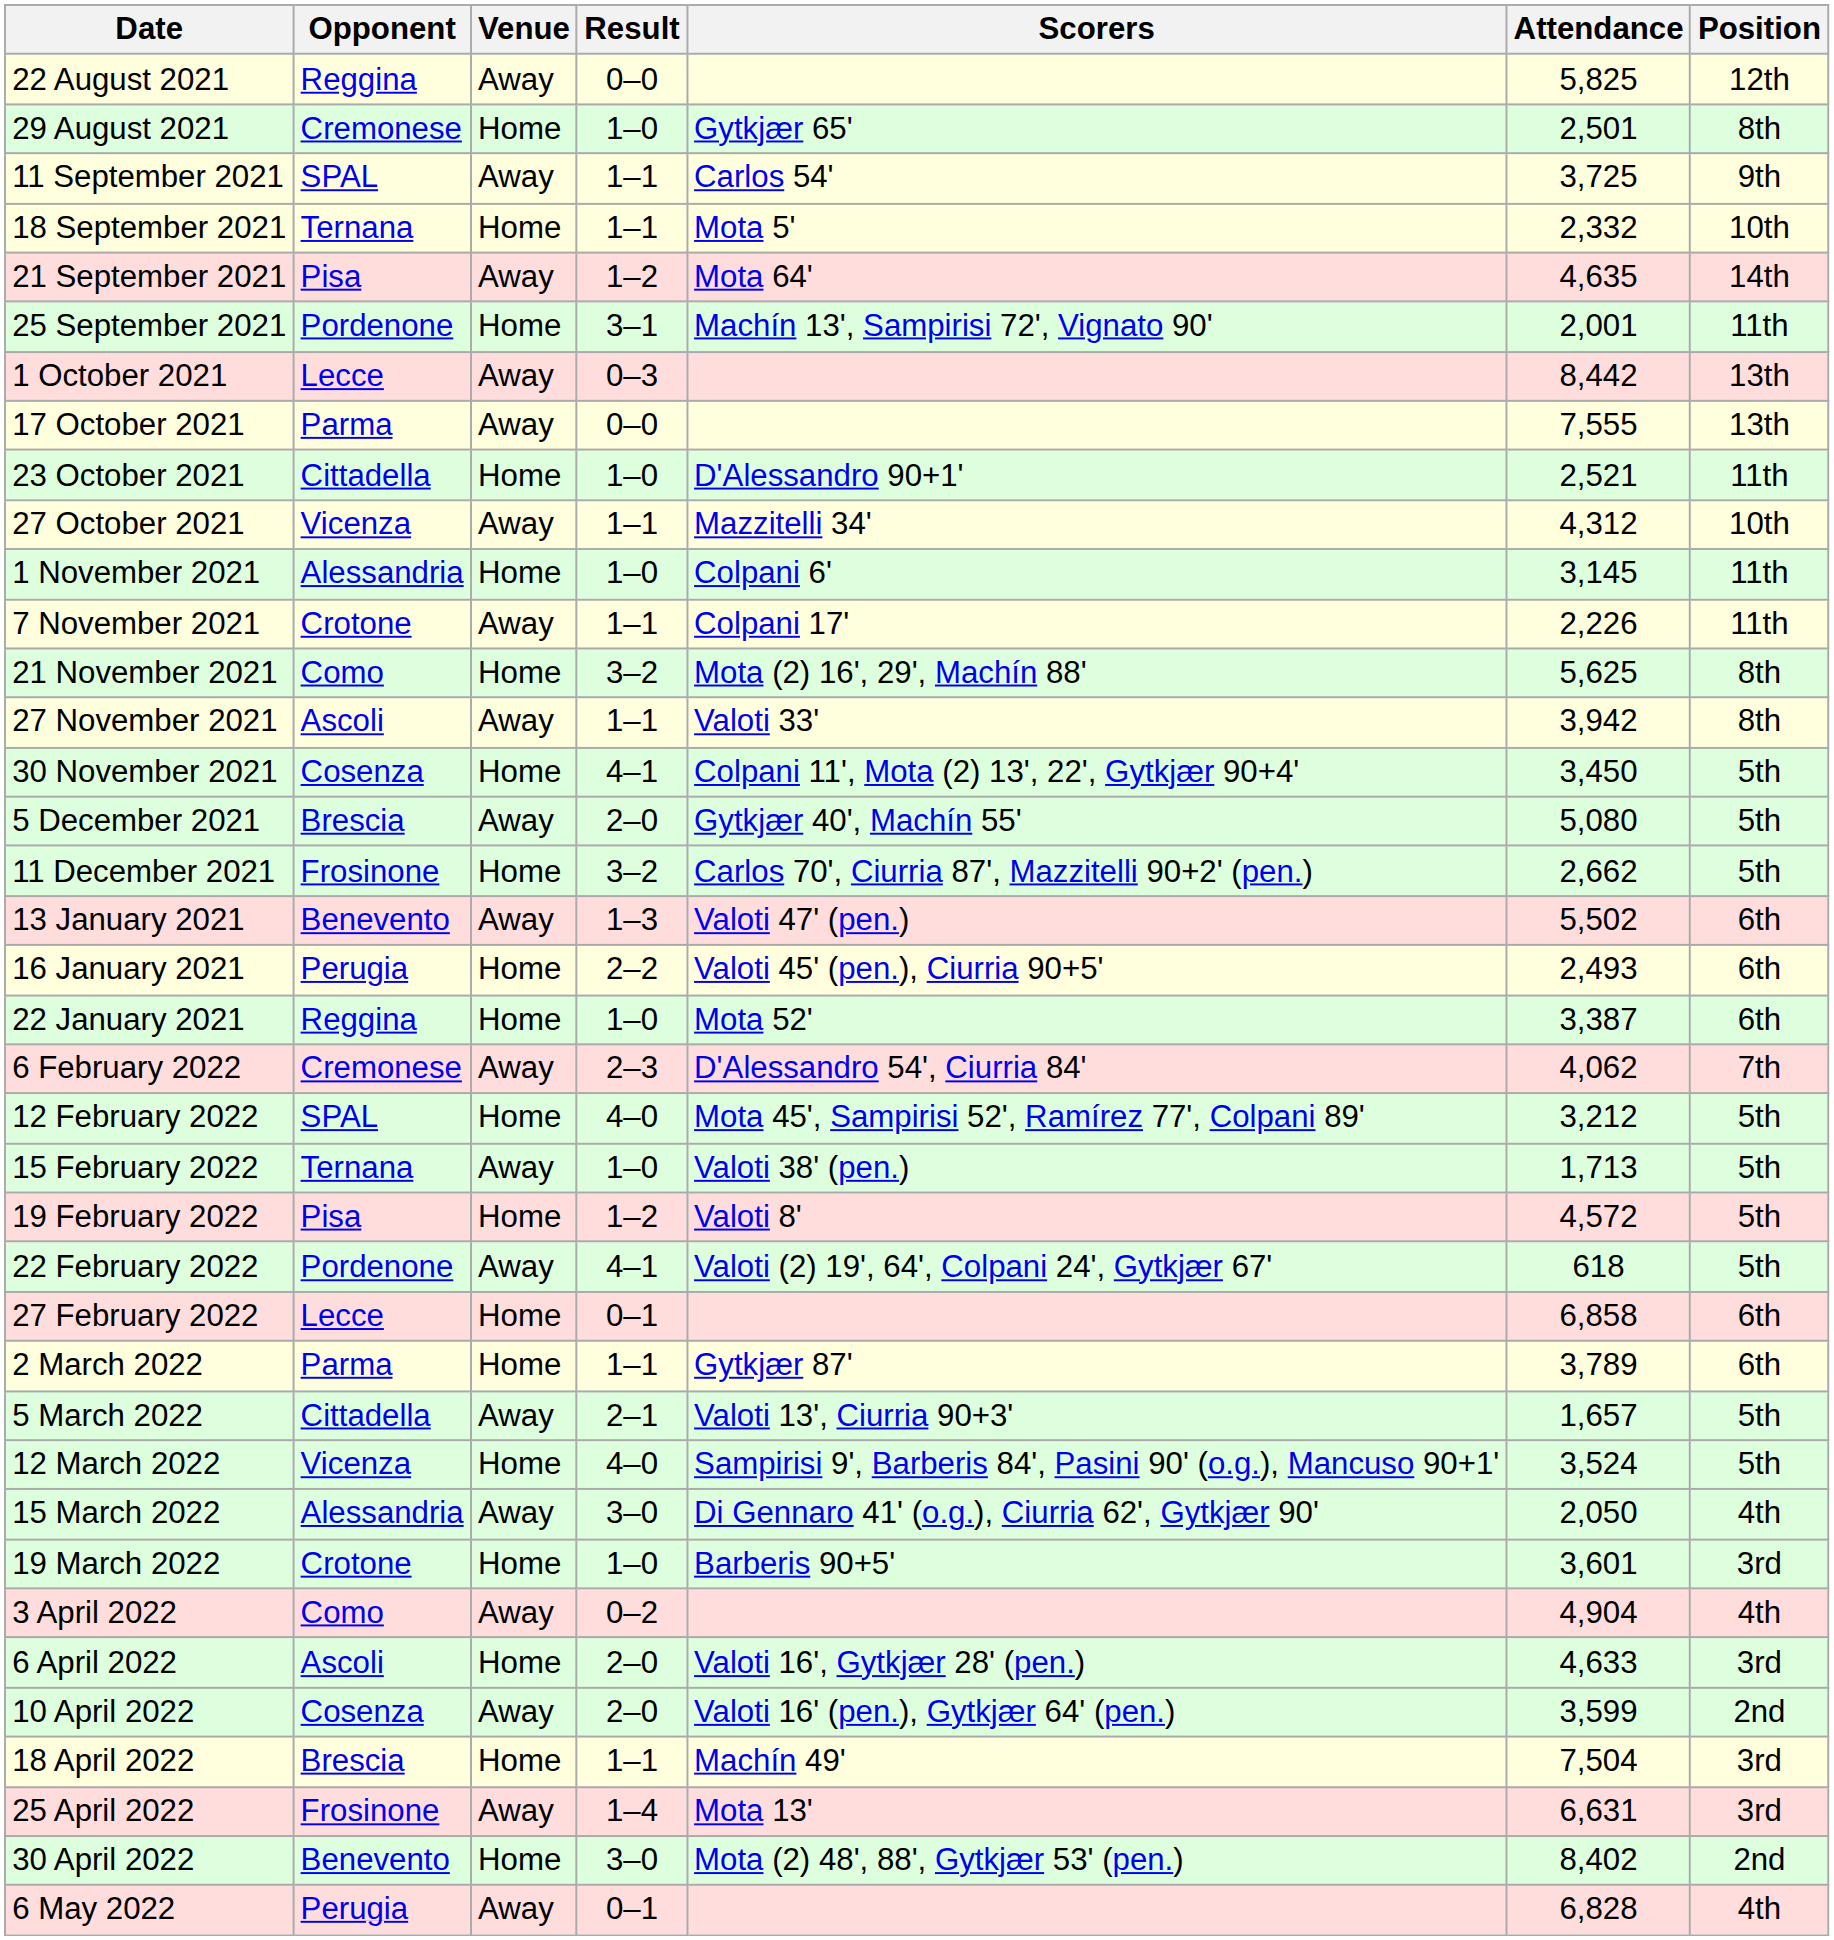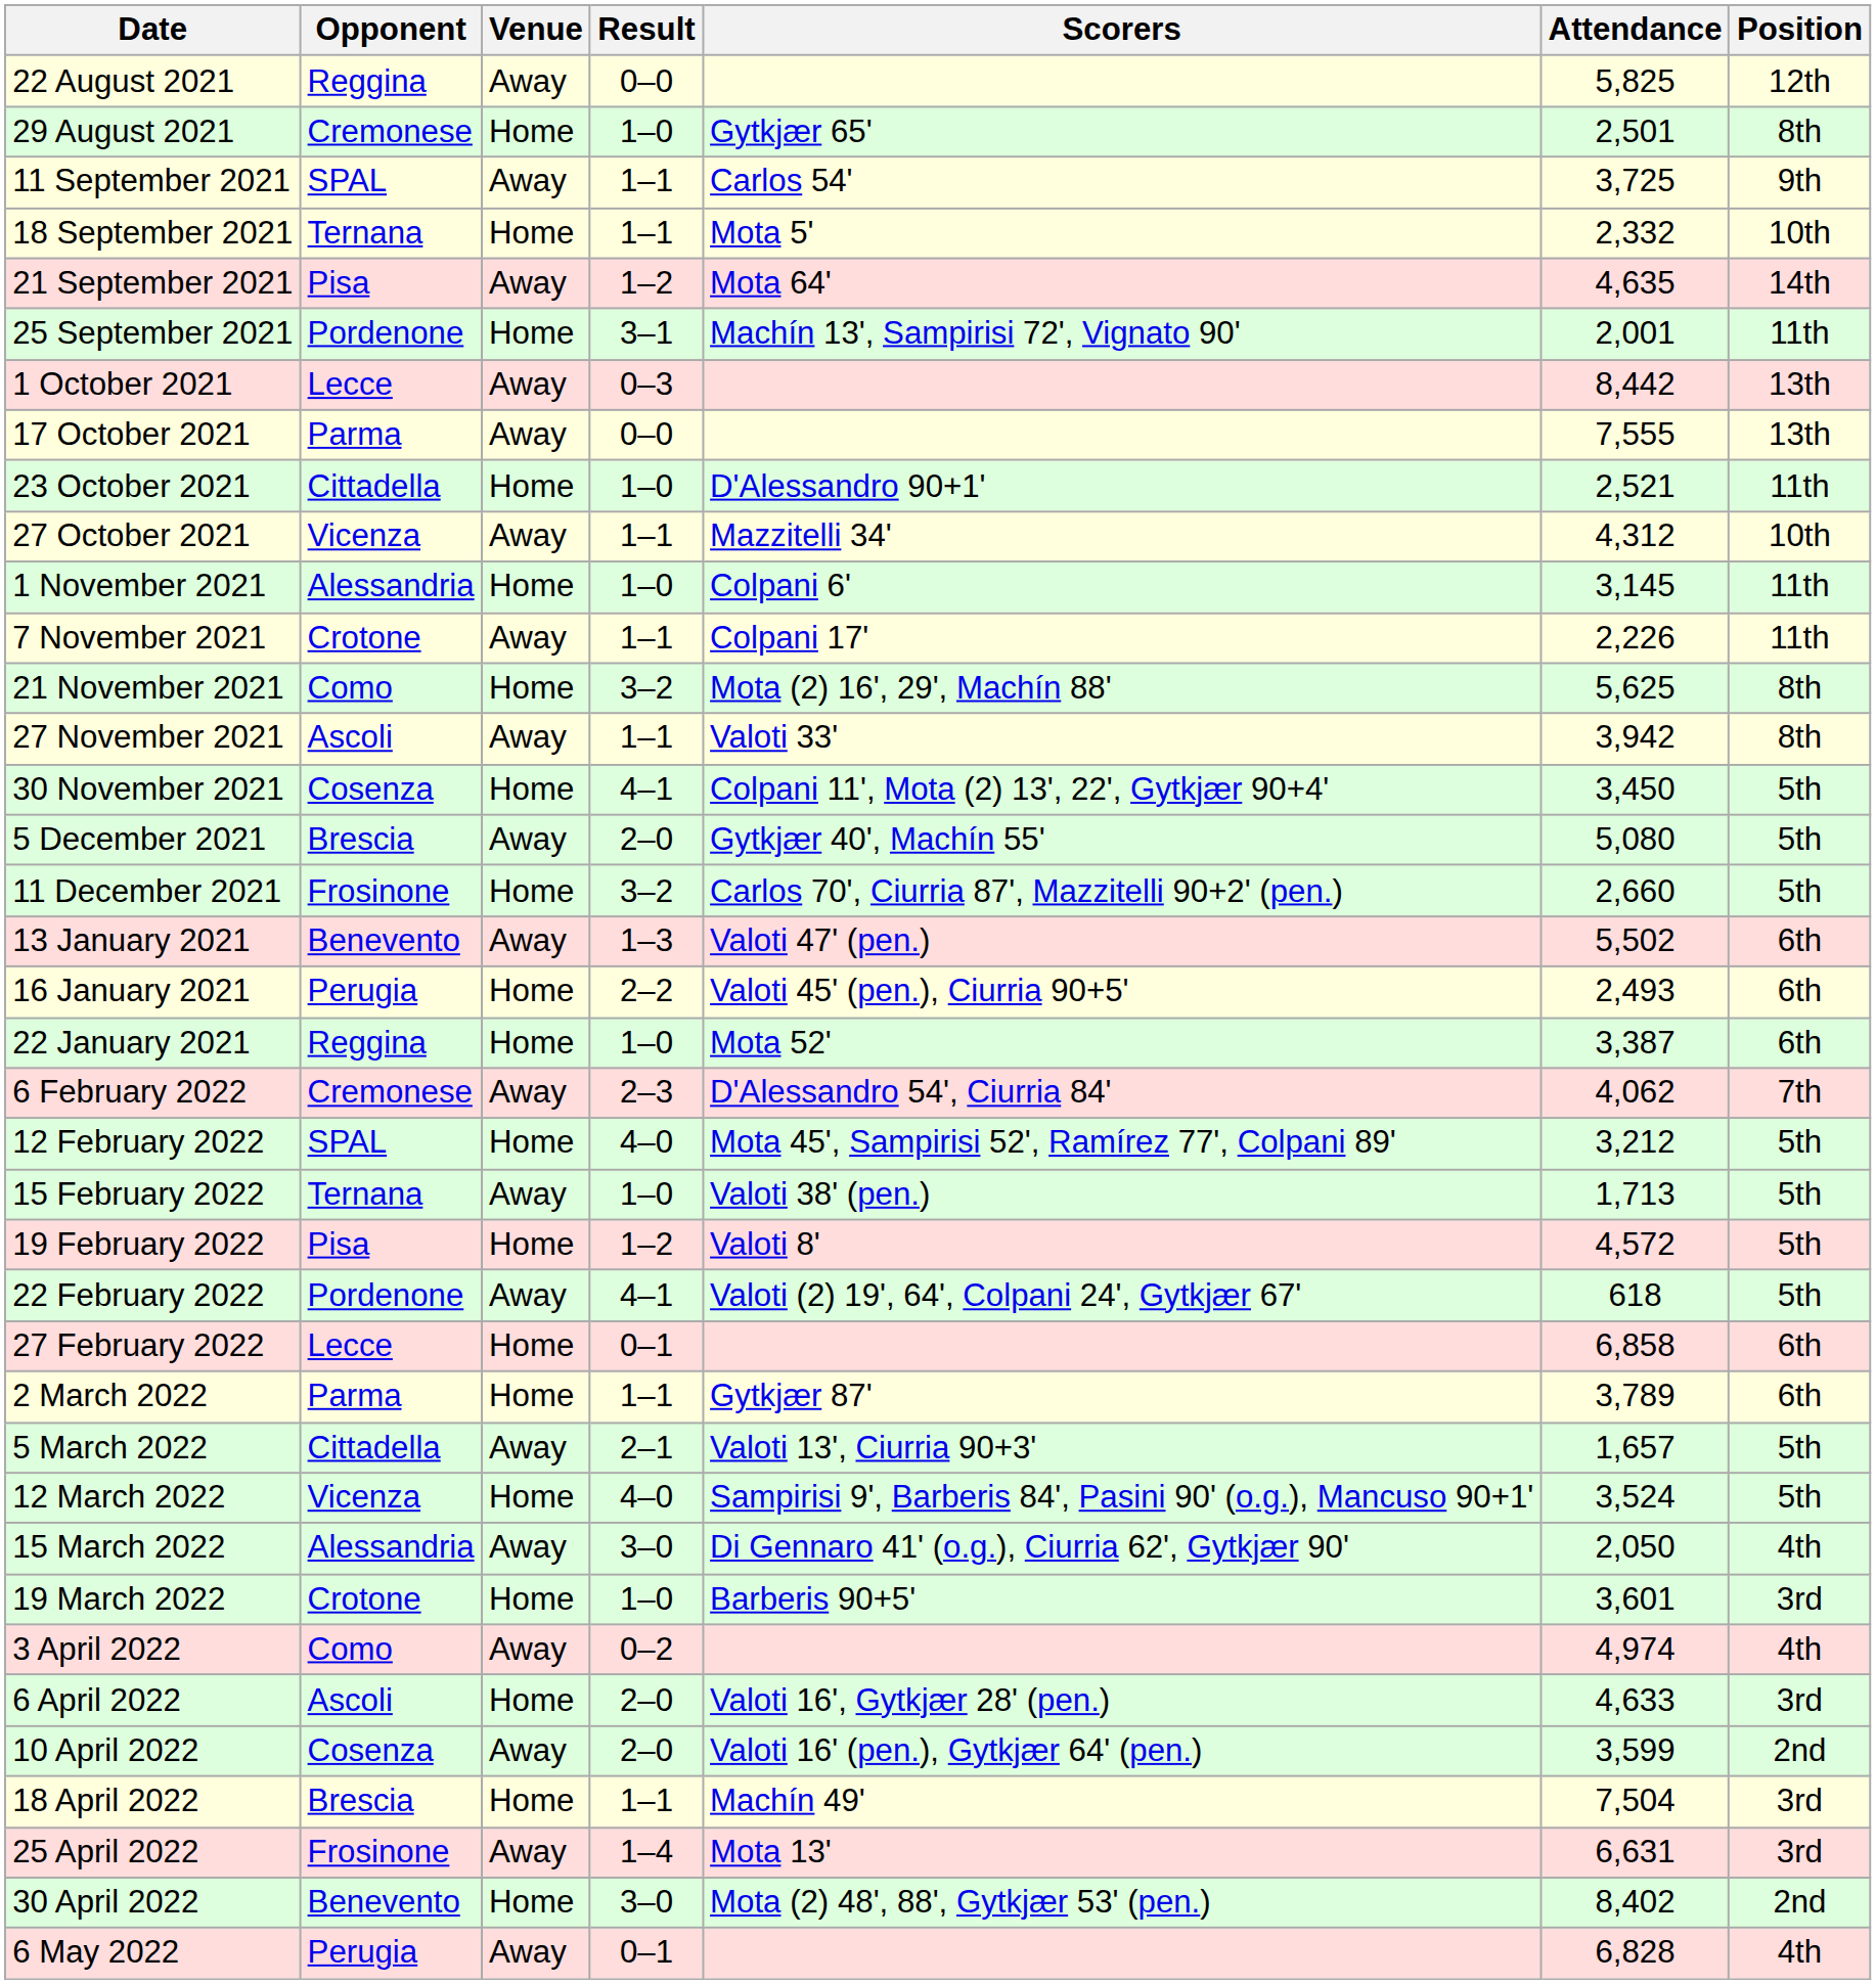11 December 2021 | Attendance: 2,662 -> 2,660
3 April 2022 | Attendance: 4,904 -> 4,974
